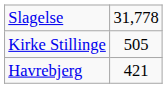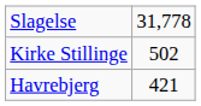Kirke Stillinge | column 2: 505 -> 502
